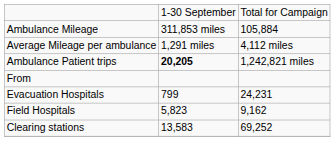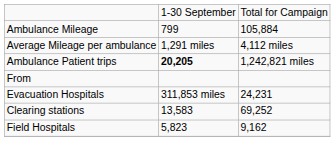Ambulance Mileage | column 2: 311,853 miles -> 799
Evacuation Hospitals | column 2: 799 -> 311,853 miles
rows swapped: Field Hospitals <-> Clearing stations
